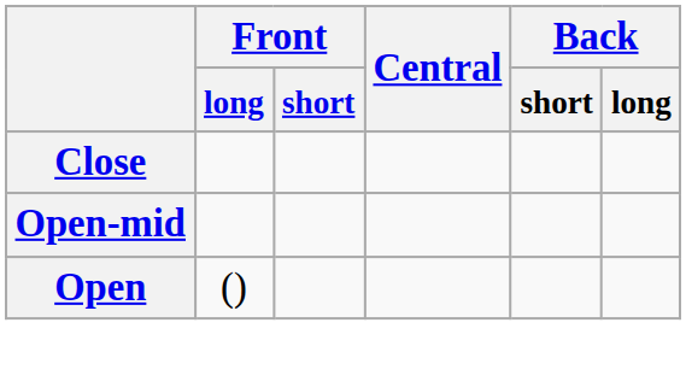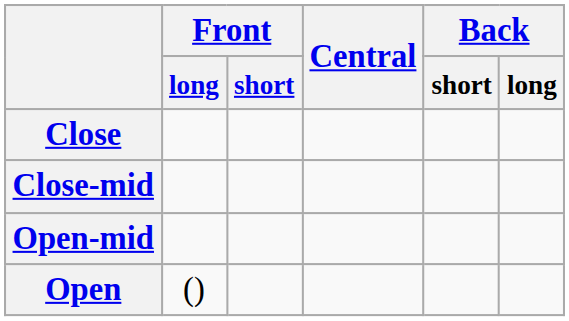+ row: Close-mid
